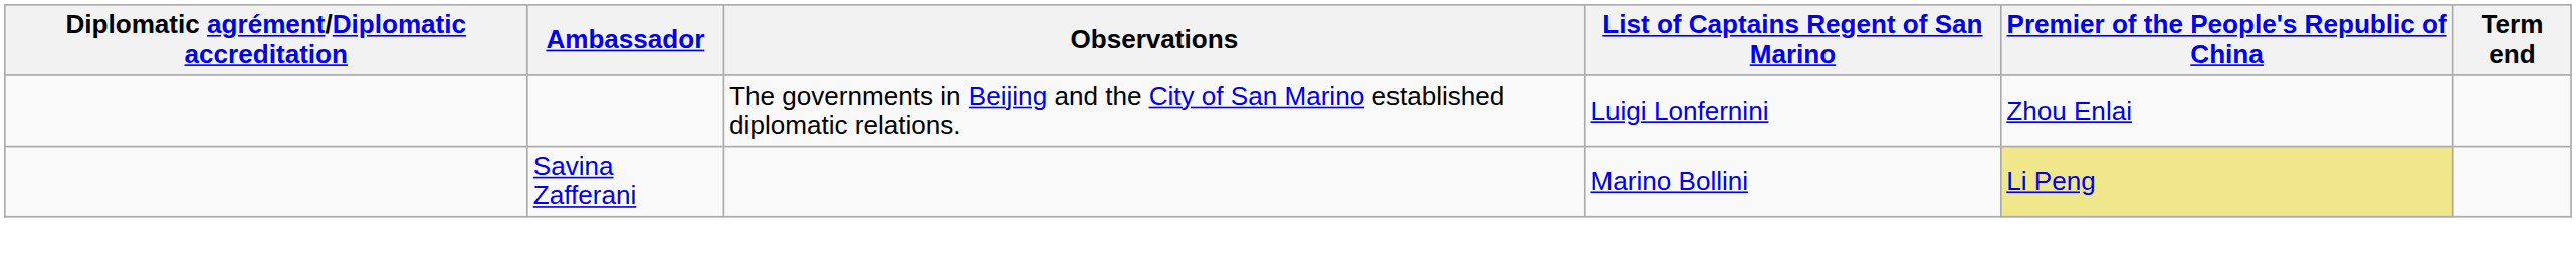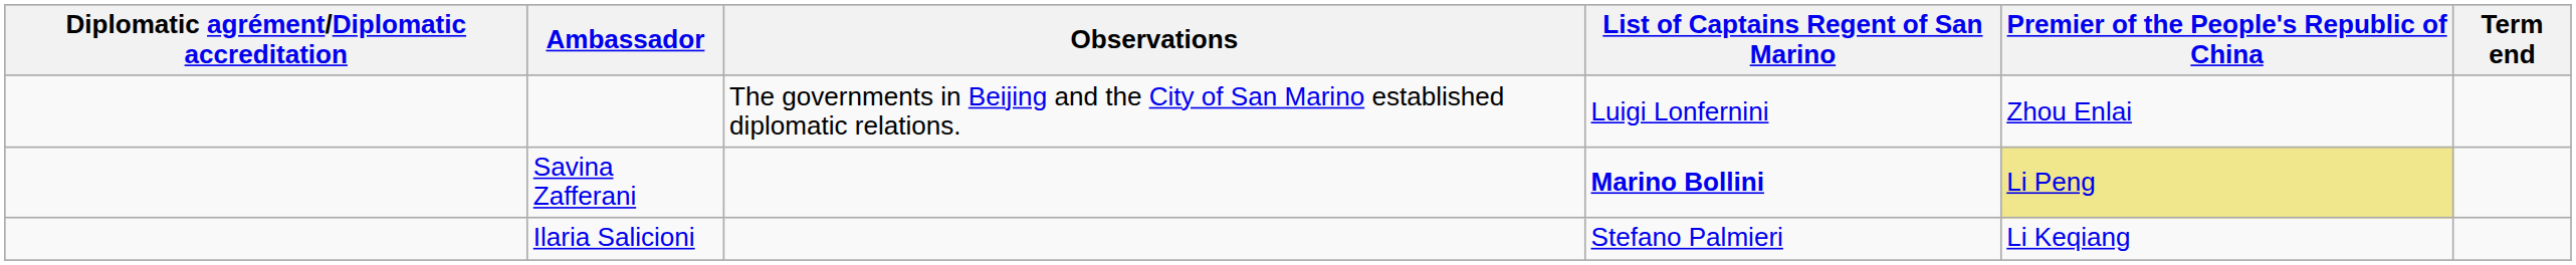Savina Zafferani | List of Captains Regent of San Marino: normal -> bold
+ row: Ilaria Salicioni | Stefano Palmieri | Li Keqiang
